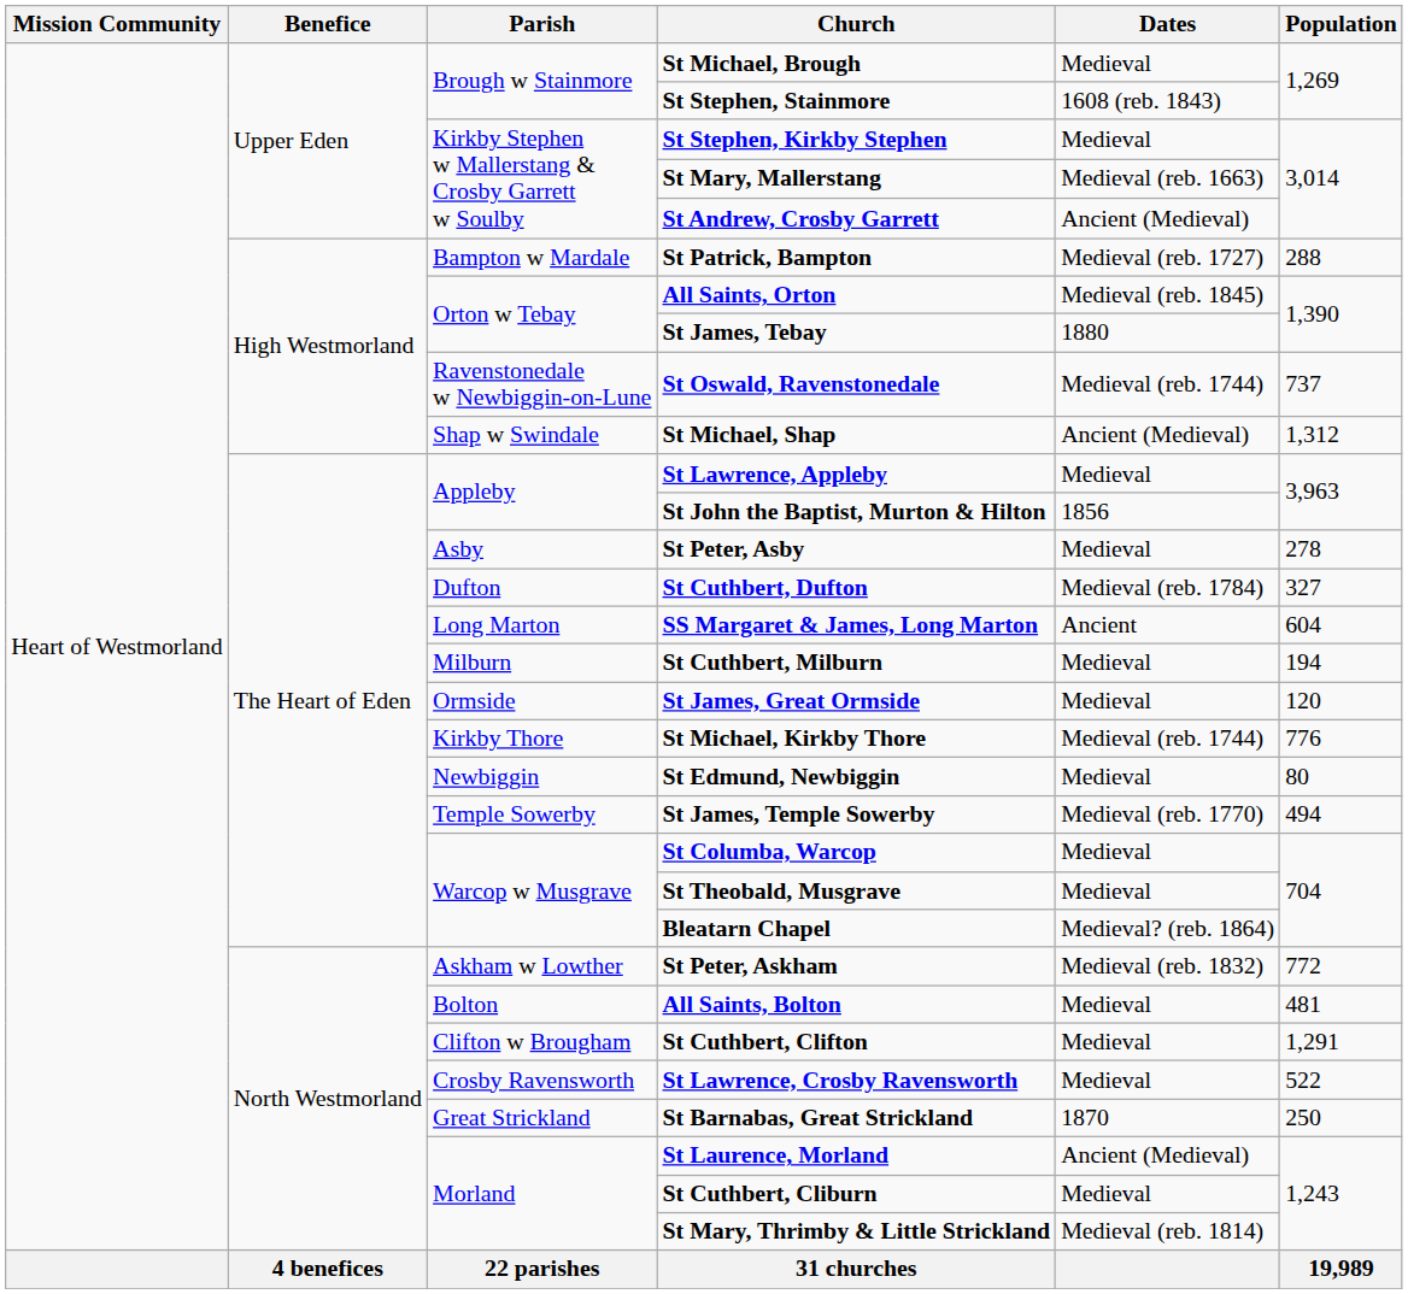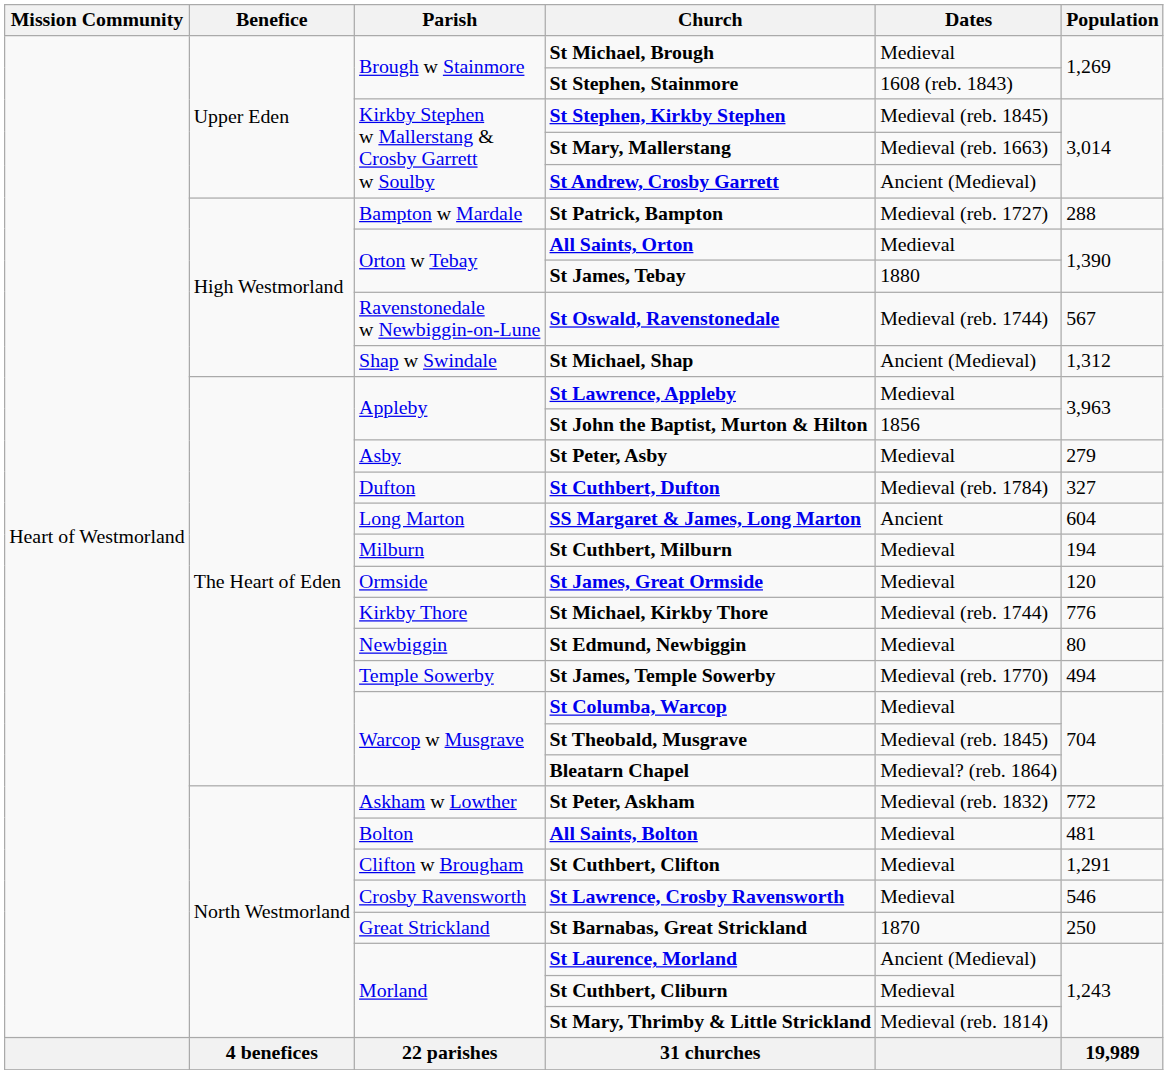St Stephen, Kirkby Stephen | Dates: Medieval -> Medieval (reb. 1845)
All Saints, Orton | Dates: Medieval (reb. 1845) -> Medieval
St Oswald, Ravenstonedale | Population: 737 -> 567
St Peter, Asby | Population: 278 -> 279
St Theobald, Musgrave | Dates: Medieval -> Medieval (reb. 1845)
St Lawrence, Crosby Ravensworth | Population: 522 -> 546
